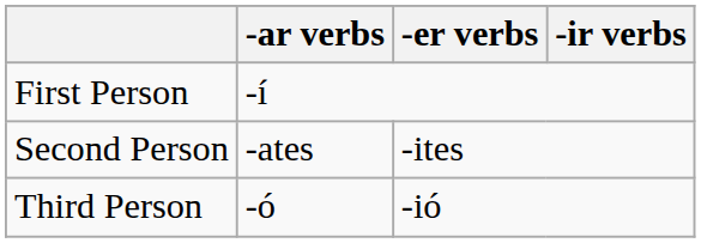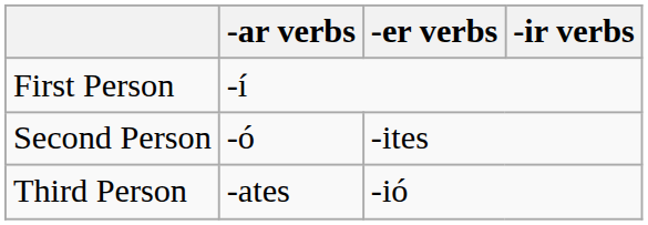Second Person | -ar verbs: -ates -> -ó
Third Person | -ar verbs: -ó -> -ates
